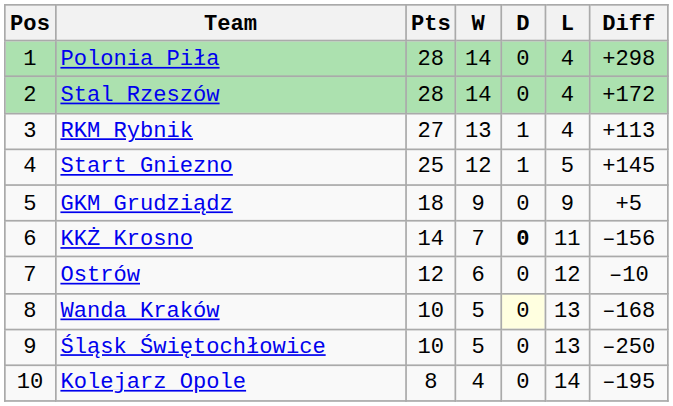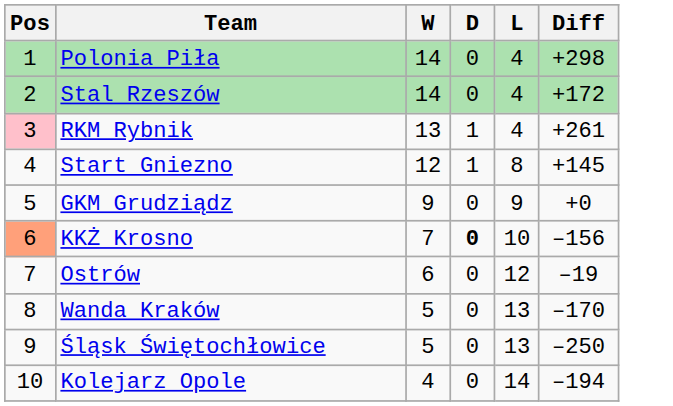- column: Pts | 28 | 28 | 27 | 25 | 18 | 14 | 12 | 10 | 10 | 8
RKM Rybnik | Pos: no background -> pink background
RKM Rybnik | Diff: +113 -> +261
Start Gniezno | L: 5 -> 8
GKM Grudziądz | Diff: +5 -> +0
KKŻ Krosno | Pos: no background -> lightsalmon background
KKŻ Krosno | L: 11 -> 10
Ostrów | Diff: –10 -> –19
Wanda Kraków | D: lightyellow background -> no background
Wanda Kraków | Diff: –168 -> –170
Kolejarz Opole | Diff: –195 -> –194
